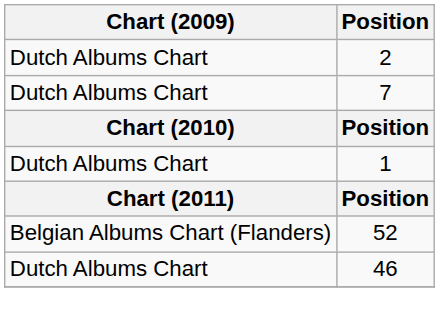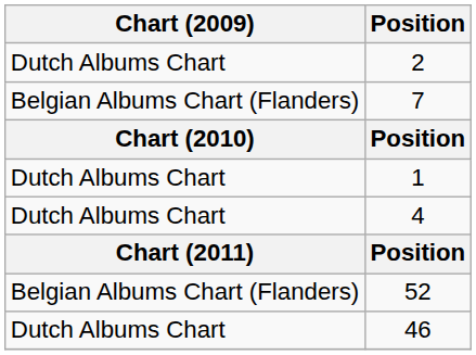7 | Chart (2009): Dutch Albums Chart -> Belgian Albums Chart (Flanders)
+ row: Dutch Albums Chart | 4
